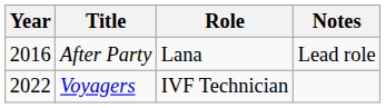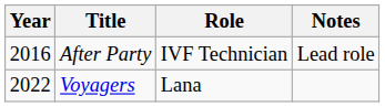After Party | Role: Lana -> IVF Technician
Voyagers | Role: IVF Technician -> Lana
